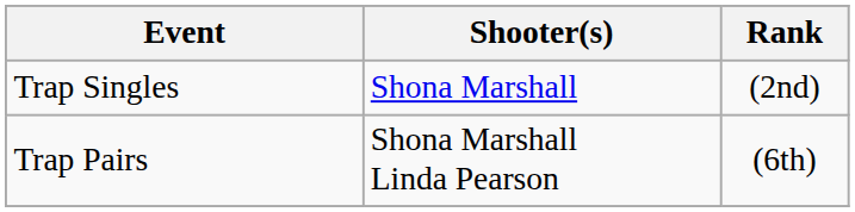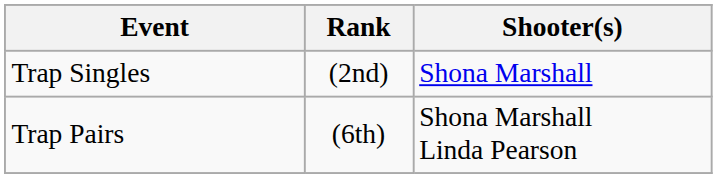columns swapped: Shooter(s) <-> Rank
